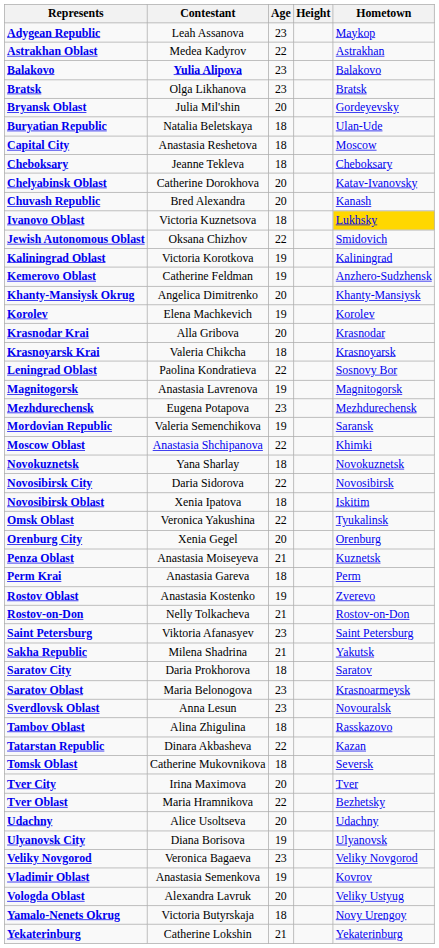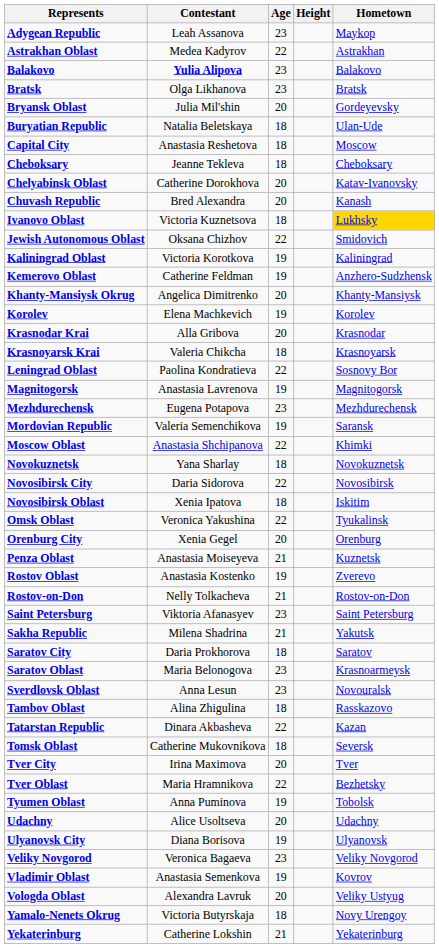- row: Perm Krai | Anastasia Gareva | 18 | Perm
+ row: Tyumen Oblast | Anna Puminova | 19 | Tobolsk
